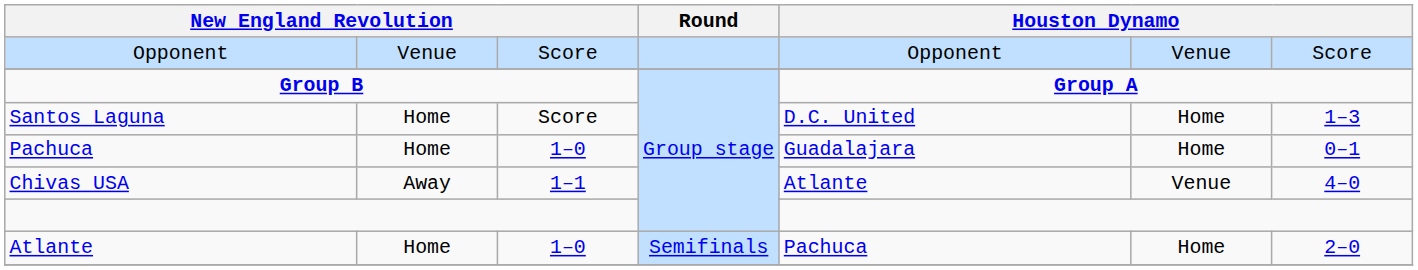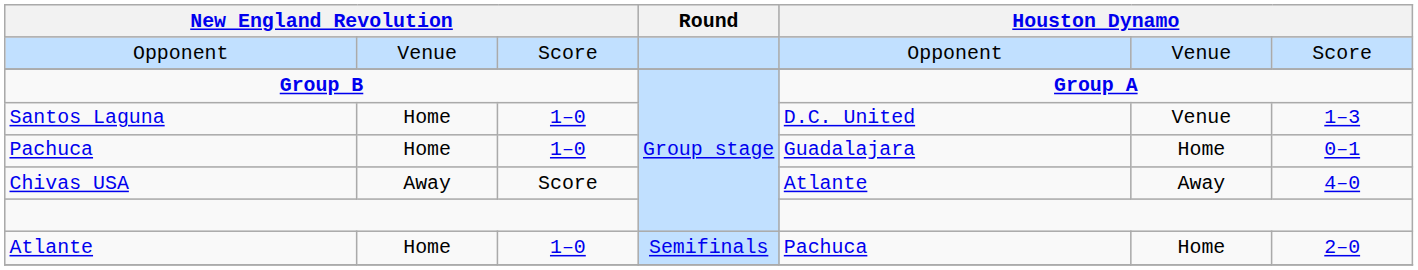Santos Laguna | column 3: Score -> 1–0
Santos Laguna | column 6: Home -> Venue
Chivas USA | column 3: 1–1 -> Score
Chivas USA | column 6: Venue -> Away
